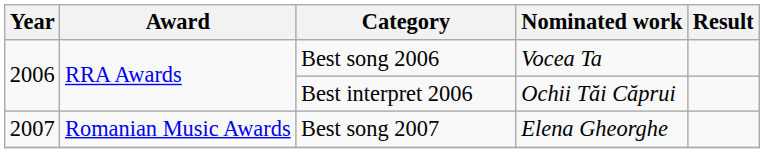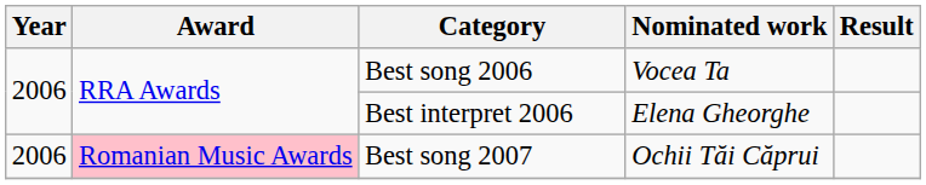Best interpret 2006 | Nominated work: Ochii Tăi Căprui -> Elena Gheorghe
Best song 2007 | Year: 2007 -> 2006
Best song 2007 | Award: no background -> pink background
Best song 2007 | Nominated work: Elena Gheorghe -> Ochii Tăi Căprui
